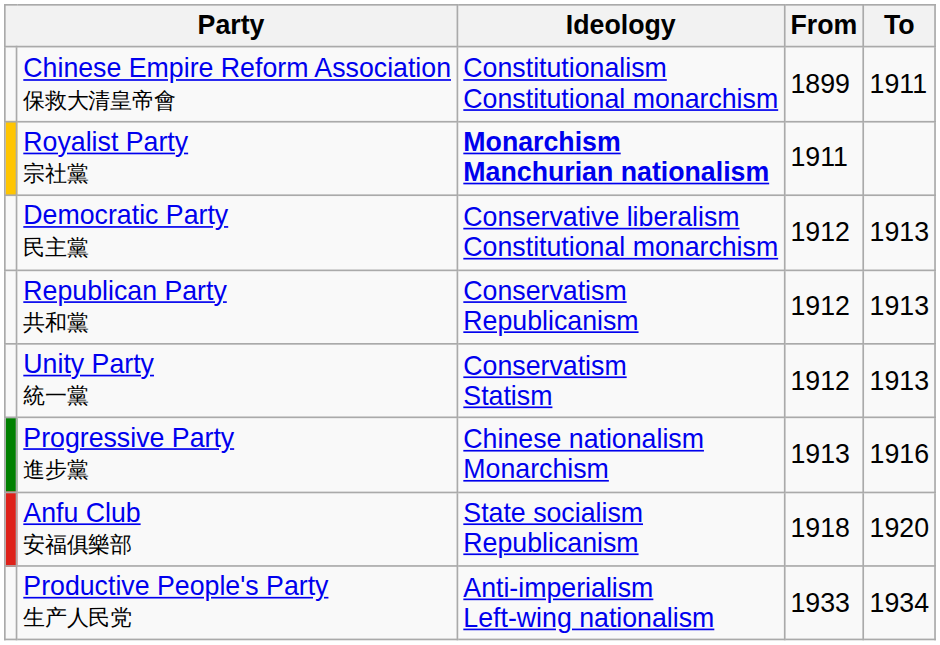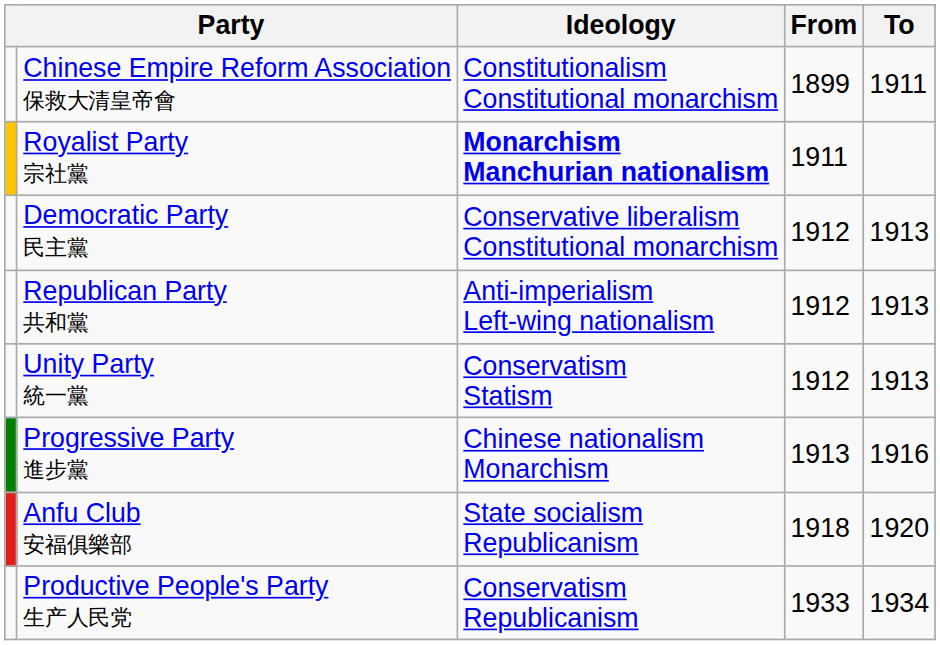Republican Party 共和黨 | Ideology: Conservatism Republicanism -> Anti-imperialism Left-wing nationalism
Productive People's Party 生产人民党 | Ideology: Anti-imperialism Left-wing nationalism -> Conservatism Republicanism
